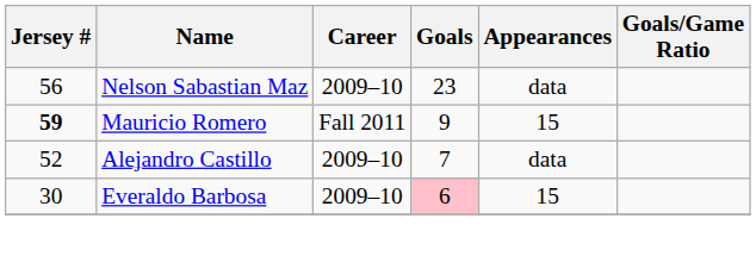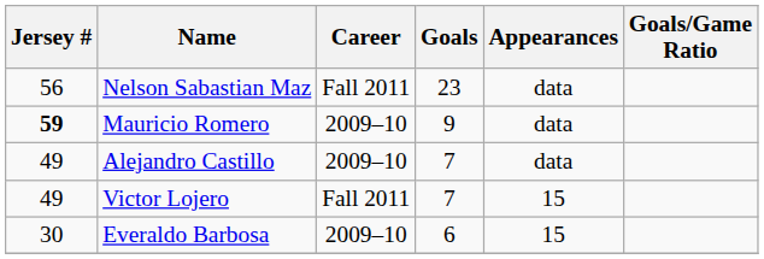Nelson Sabastian Maz | Career: 2009–10 -> Fall 2011
Mauricio Romero | Career: Fall 2011 -> 2009–10
Mauricio Romero | Appearances: 15 -> data
Alejandro Castillo | Jersey #: 52 -> 49
+ row: 49 | Victor Lojero | Fall 2011 | 7 | 15
Everaldo Barbosa | Goals: pink background -> no background
